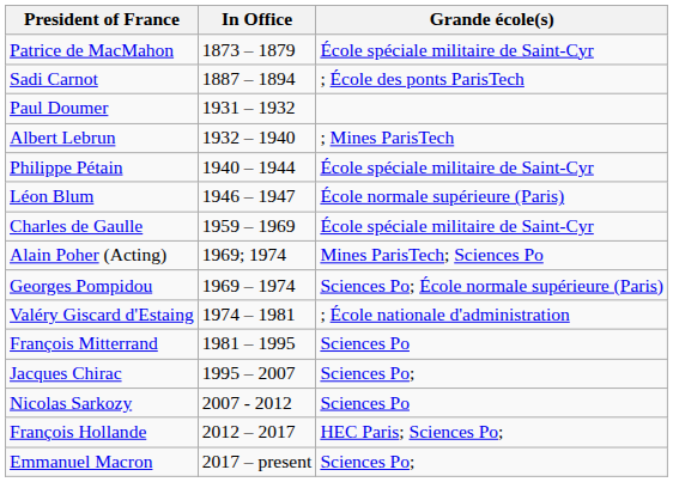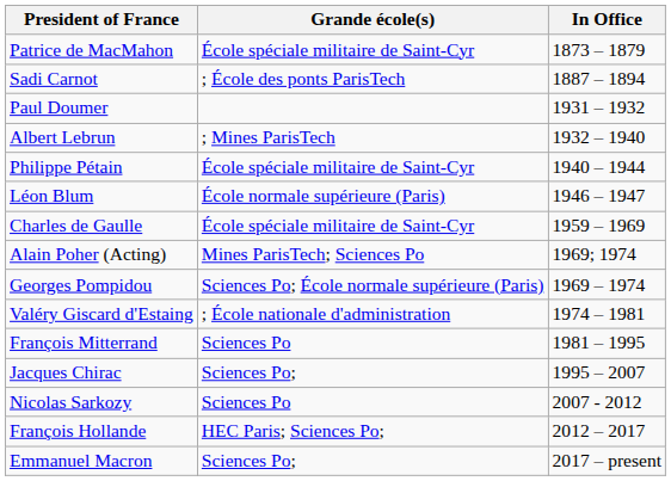columns swapped: In Office <-> Grande école(s)
